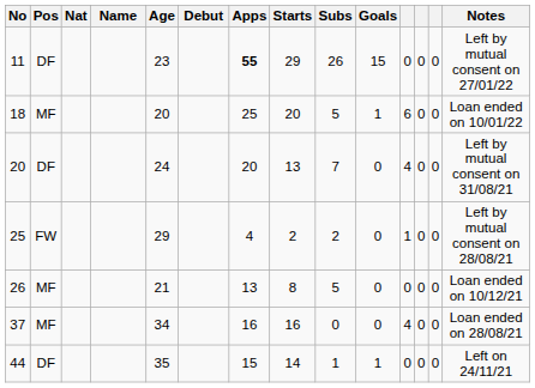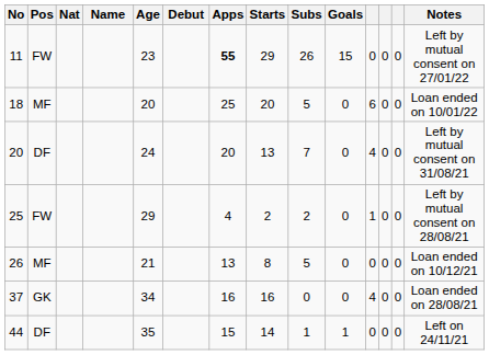11 | Pos: DF -> FW
18 | Goals: 1 -> 0
37 | Pos: MF -> GK
